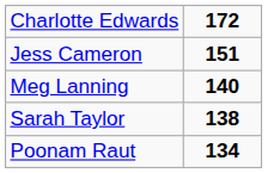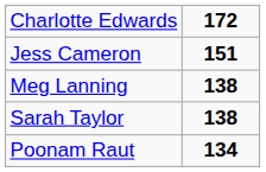Meg Lanning | column 2: 140 -> 138
